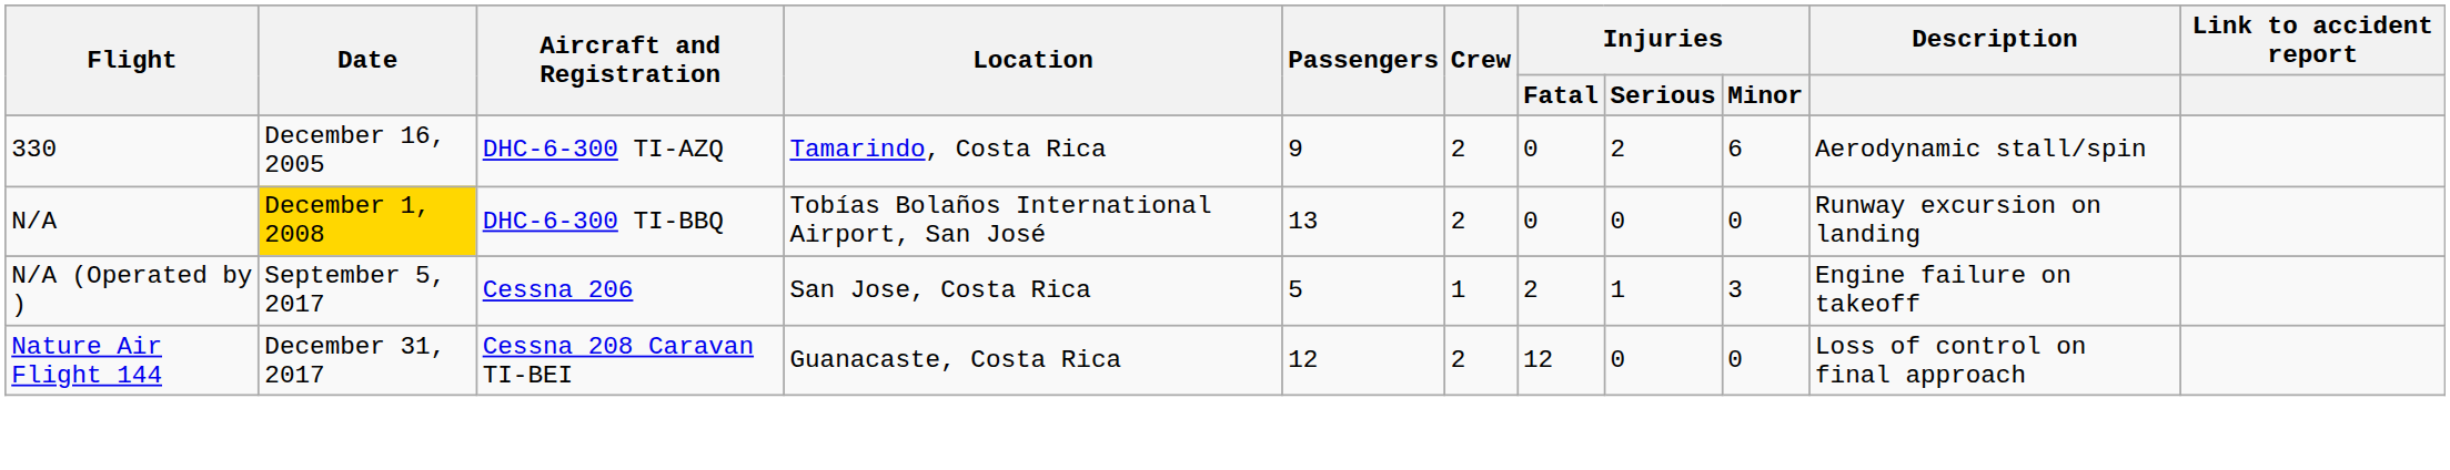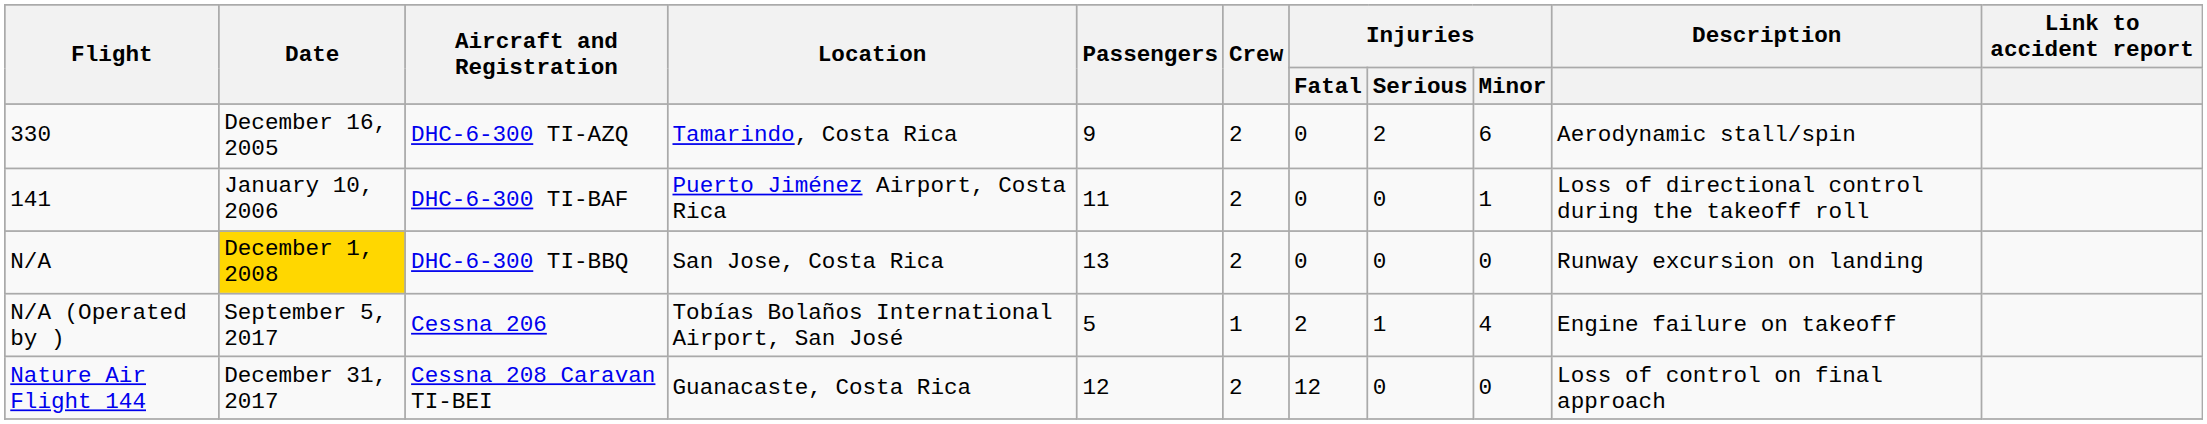+ row: 141 | January 10, 2006 | DHC-6-300 TI-BAF | Puerto Jiménez Airport, Costa Rica | 11 | 2 | 0 | 0 | 1 | Loss of directional control during the takeoff roll
N/A | Location: Tobías Bolaños International Airport, San José -> San Jose, Costa Rica
N/A (Operated by ) | Location: San Jose, Costa Rica -> Tobías Bolaños International Airport, San José
N/A (Operated by ) | Injuries / Minor: 3 -> 4
